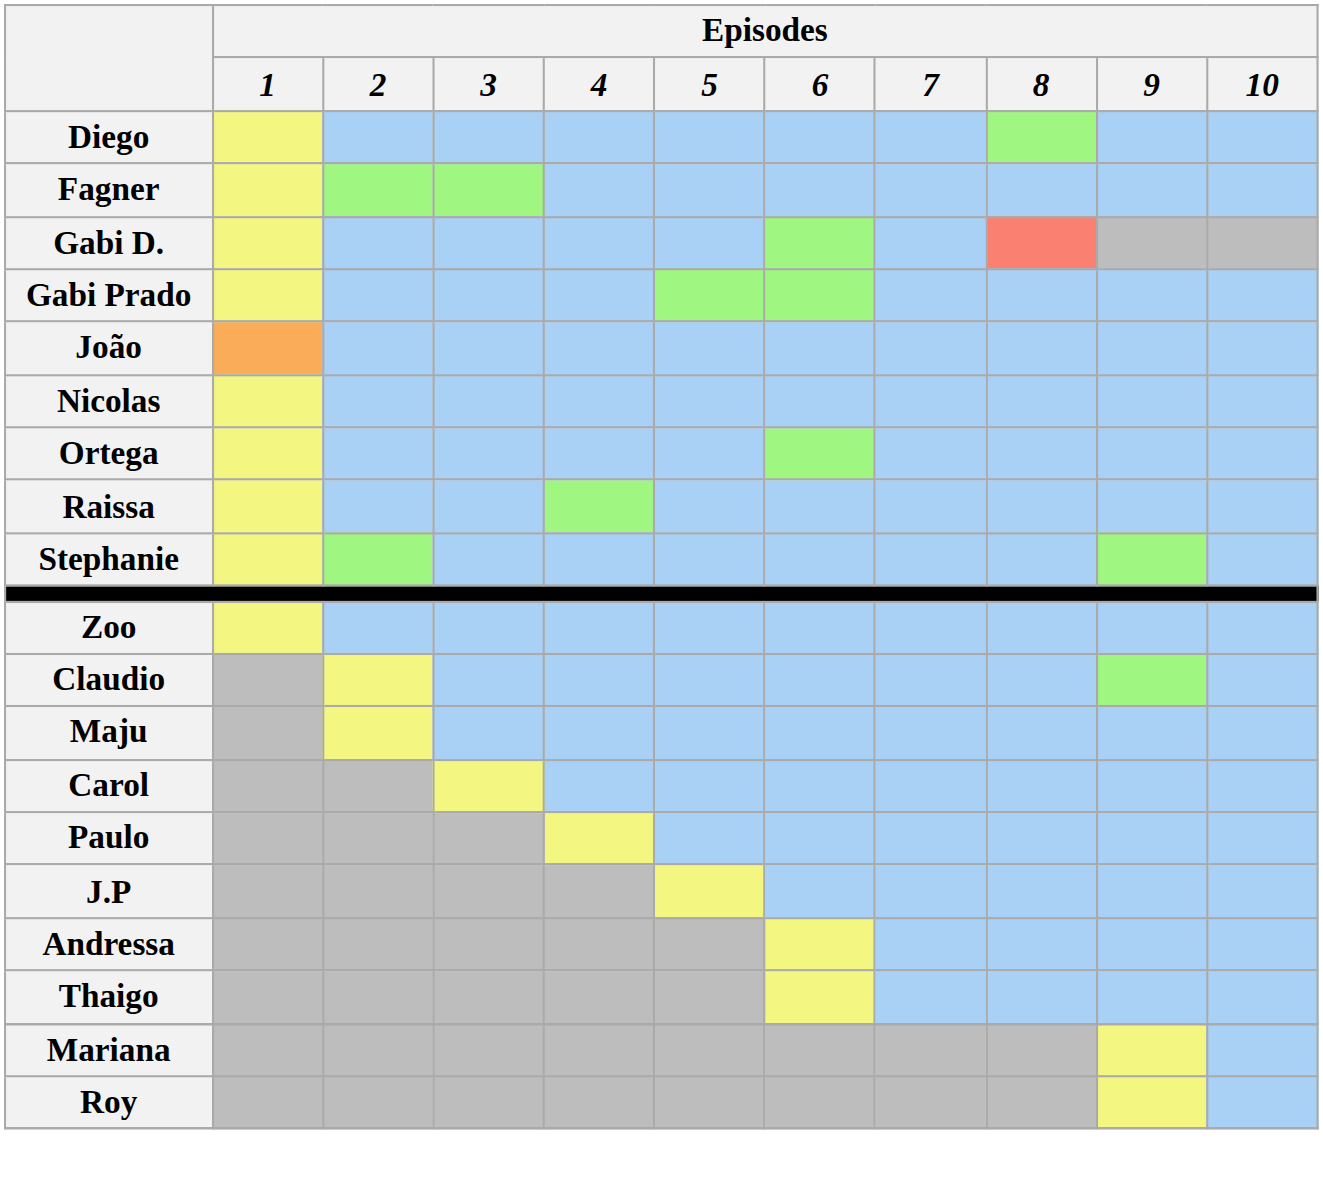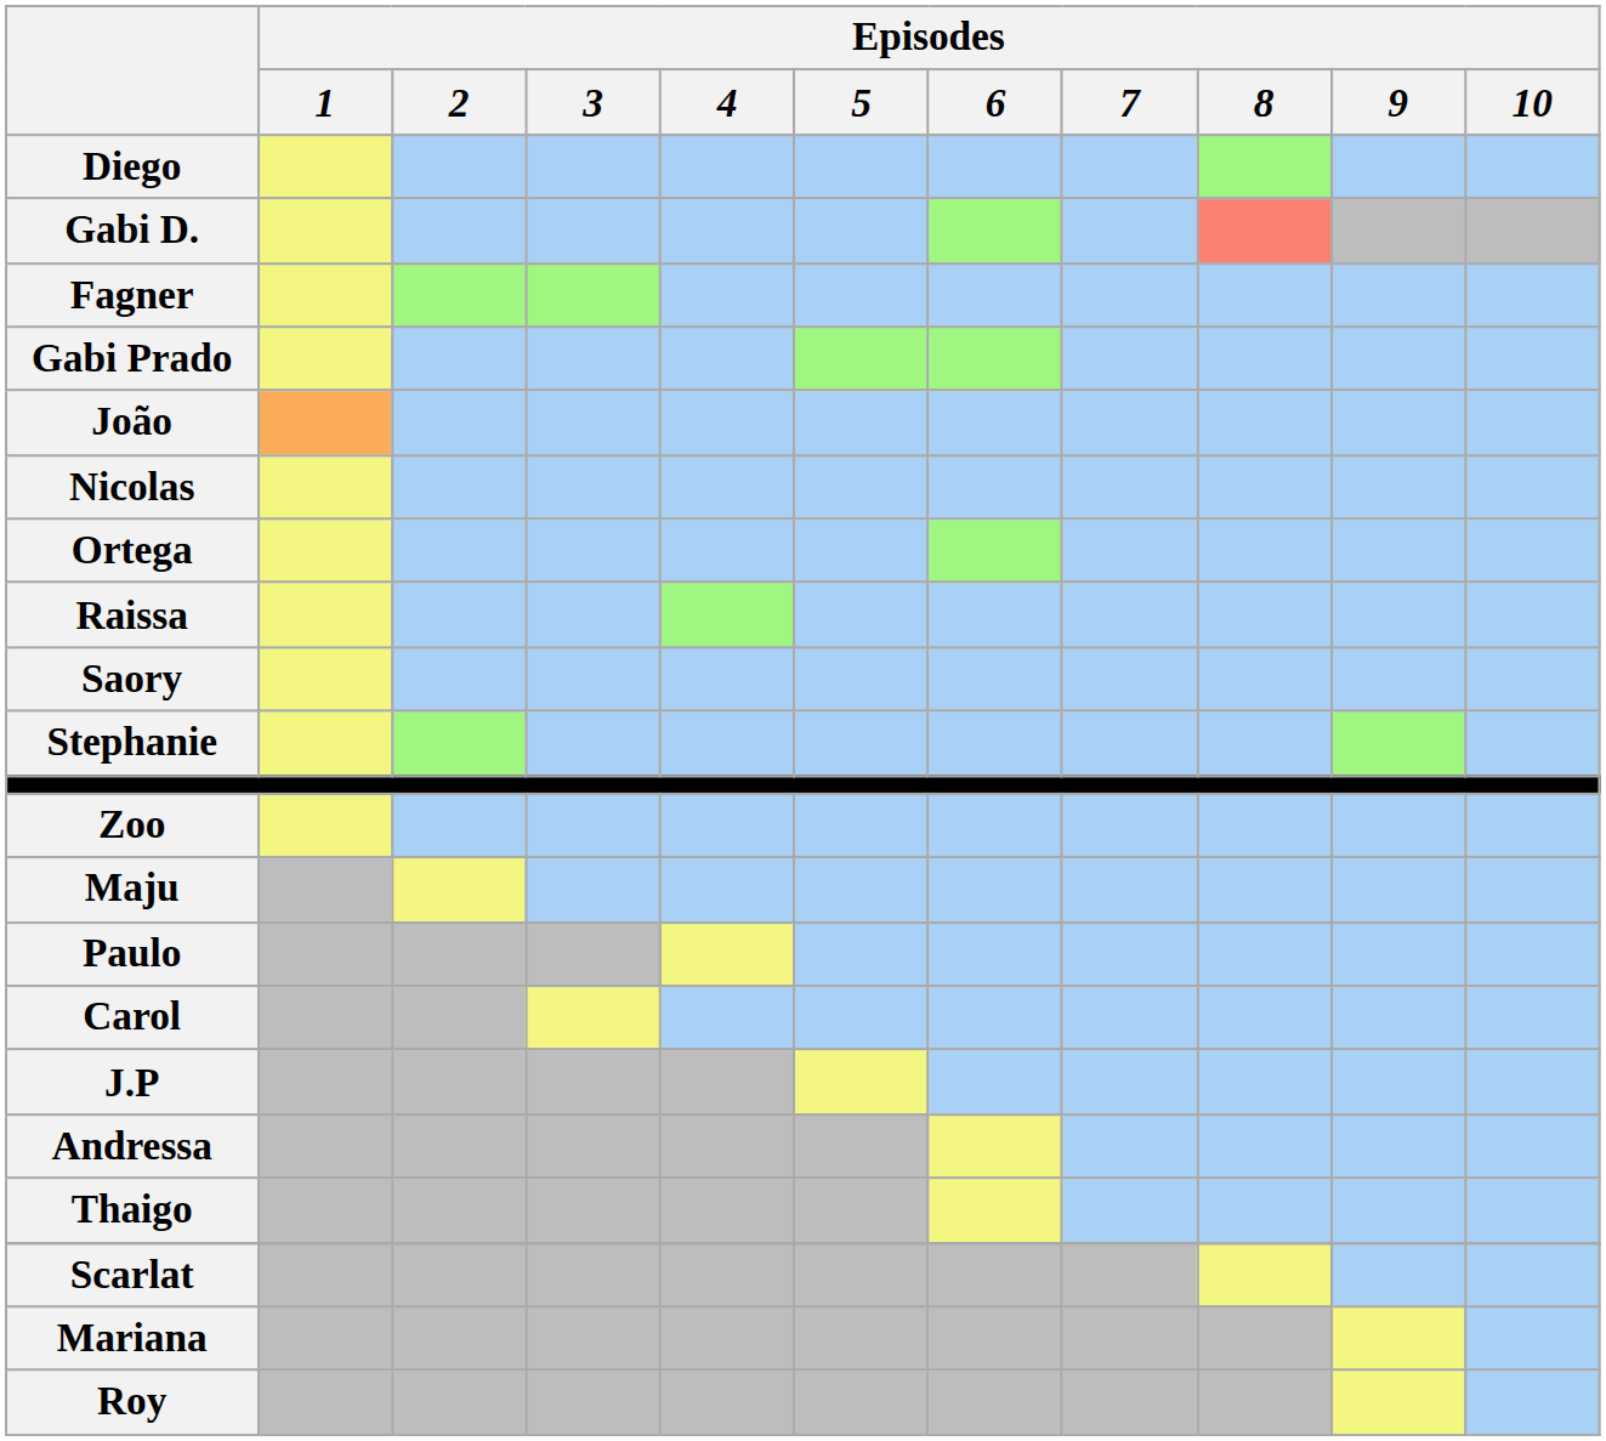rows swapped: Fagner <-> Gabi D.
+ row: Saory
- row: Claudio
rows swapped: Carol <-> Paulo
+ row: Scarlat
